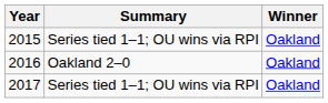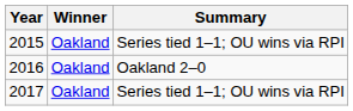columns swapped: Winner <-> Summary
